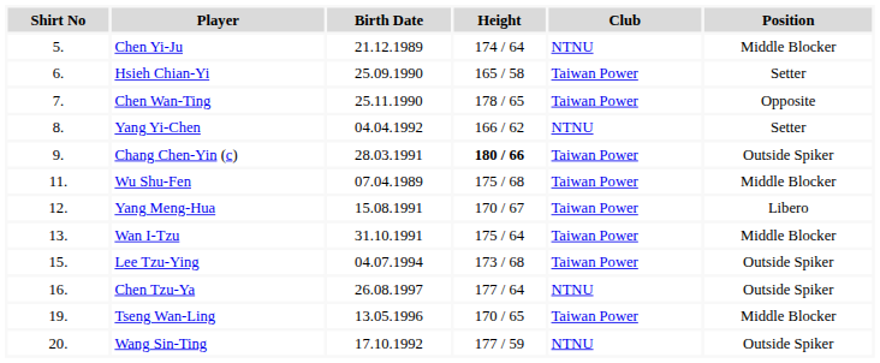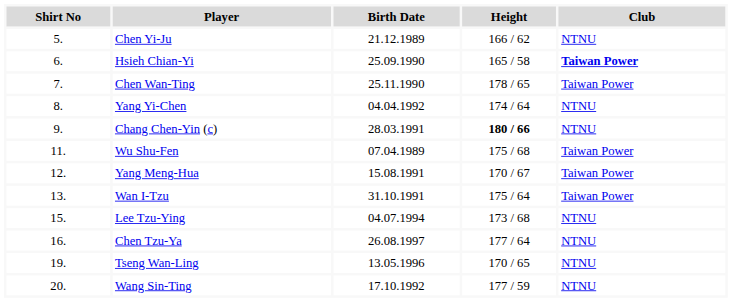- column: Position | Middle Blocker | Setter | Opposite | Setter | Outside Spiker | Middle Blocker | Libero | Middle Blocker | Outside Spiker | Outside Spiker | Middle Blocker | Outside Spiker
Chen Yi-Ju | Height: 174 / 64 -> 166 / 62
Hsieh Chian-Yi | Club: normal -> bold
Yang Yi-Chen | Height: 166 / 62 -> 174 / 64
Chang Chen-Yin (c) | Club: Taiwan Power -> NTNU
Lee Tzu-Ying | Club: Taiwan Power -> NTNU
Tseng Wan-Ling | Club: Taiwan Power -> NTNU
